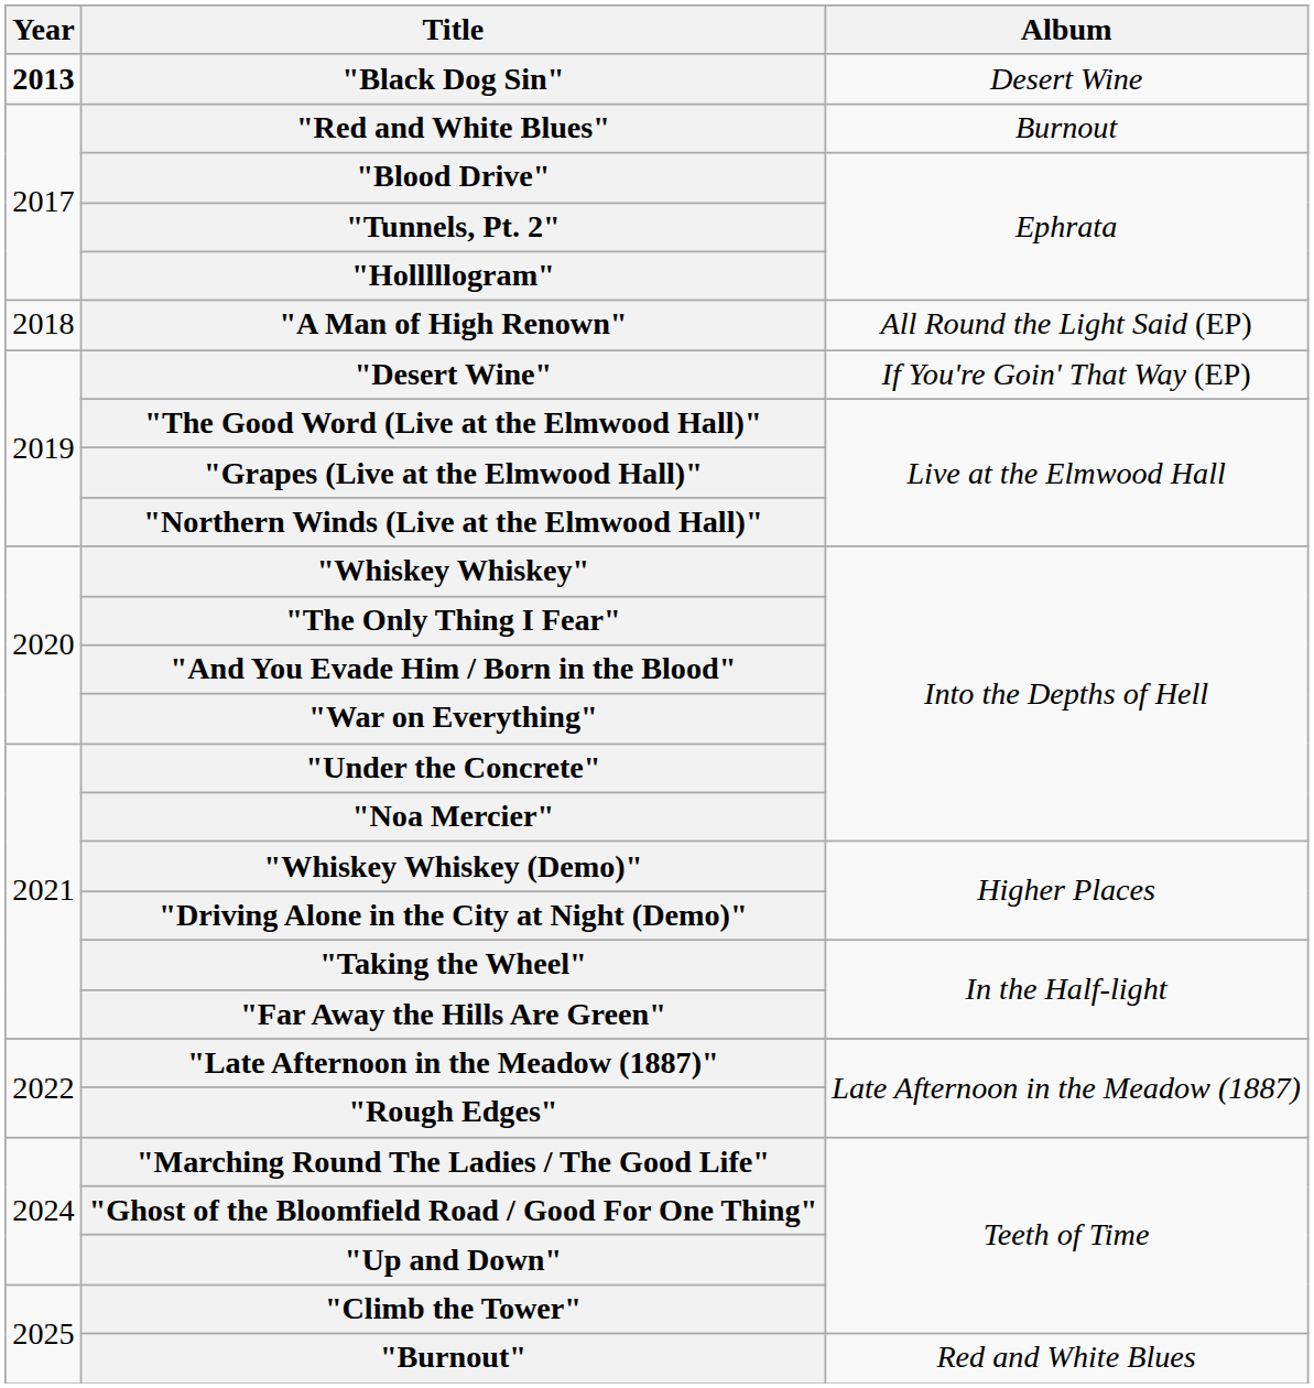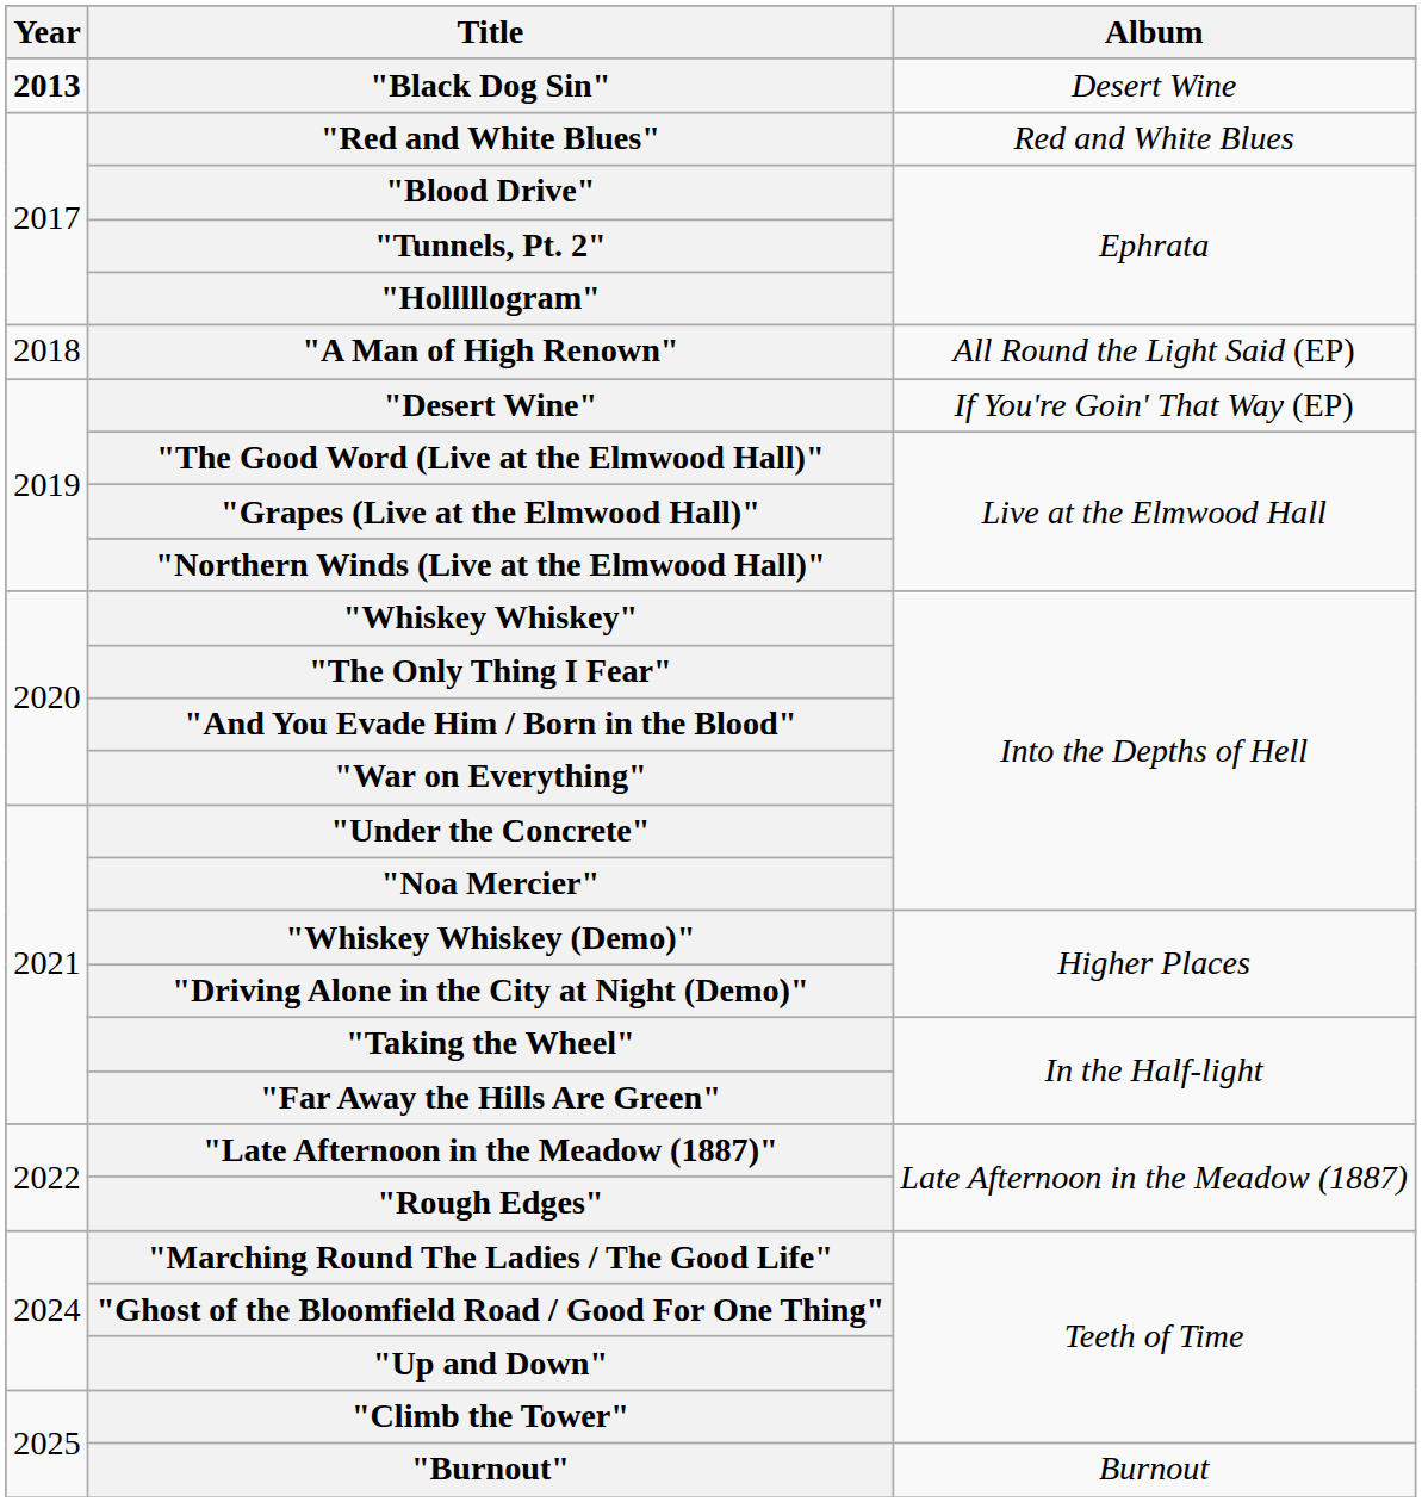"Red and White Blues" | Album: Burnout -> Red and White Blues
"Burnout" | Album: Red and White Blues -> Burnout
